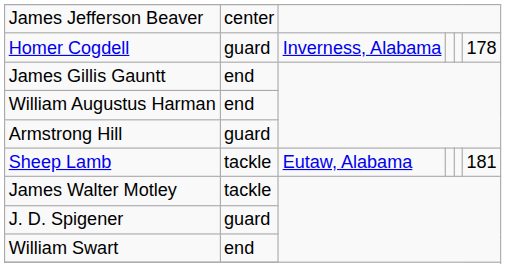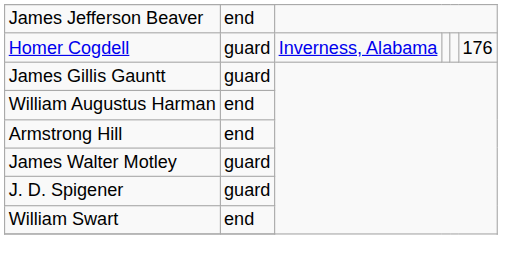James Jefferson Beaver | column 2: center -> end
Homer Cogdell | column 6: 178 -> 176
James Gillis Gauntt | column 2: end -> guard
Armstrong Hill | column 2: guard -> end
- row: Sheep Lamb | tackle | Eutaw, Alabama | 181
James Walter Motley | column 2: tackle -> guard
